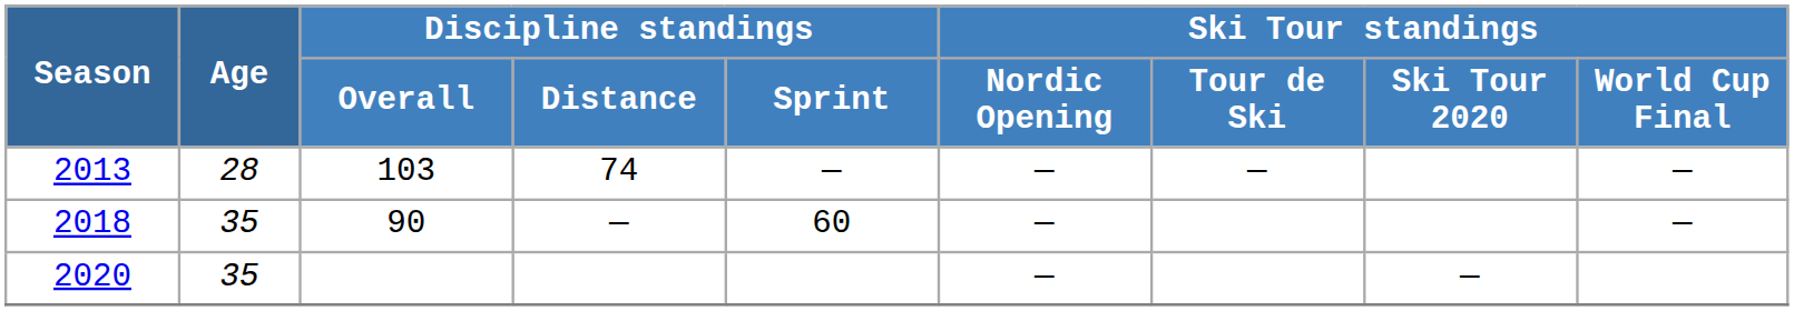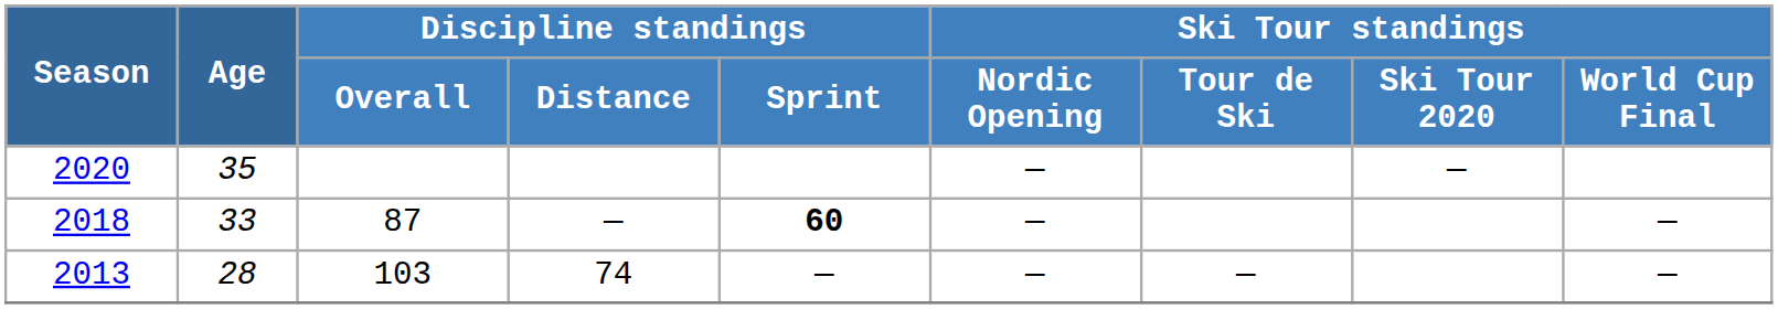rows swapped: 2013 <-> 2020
2018 | Age: 35 -> 33
2018 | Discipline standings / Overall: 90 -> 87
2018 | Discipline standings / Sprint: normal -> bold
